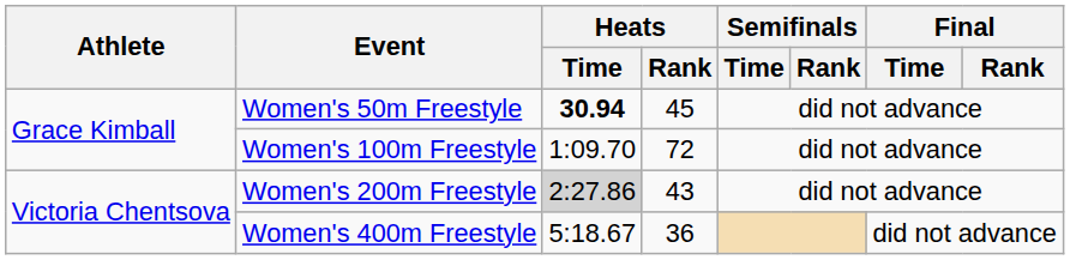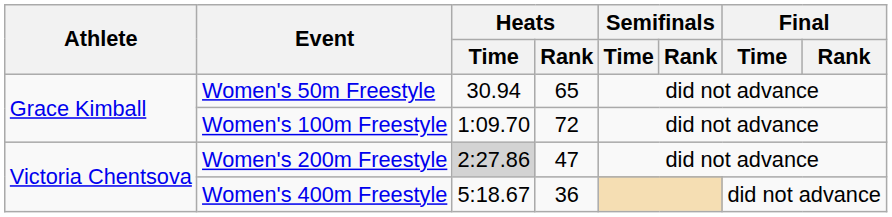Women's 50m Freestyle | Heats / Time: bold -> normal
Women's 50m Freestyle | Heats / Rank: 45 -> 65
Women's 200m Freestyle | Heats / Rank: 43 -> 47
